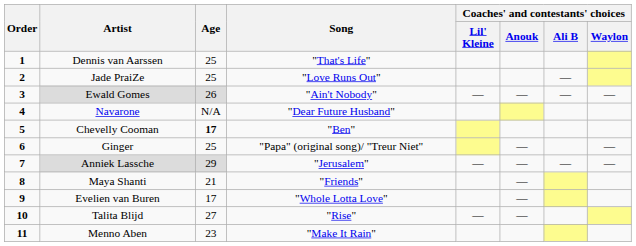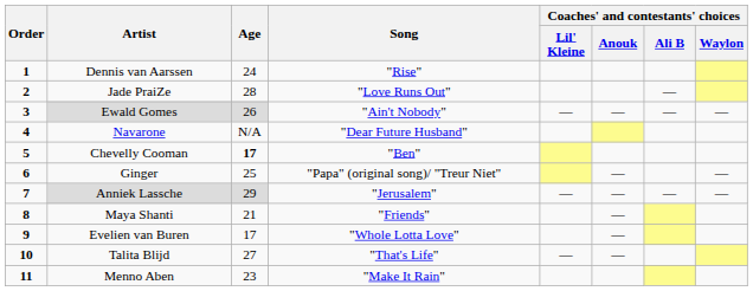Dennis van Aarssen | Age: 25 -> 24
Dennis van Aarssen | Song: "That's Life" -> "Rise"
Jade PraiZe | Age: 25 -> 28
Talita Blijd | Song: "Rise" -> "That's Life"
